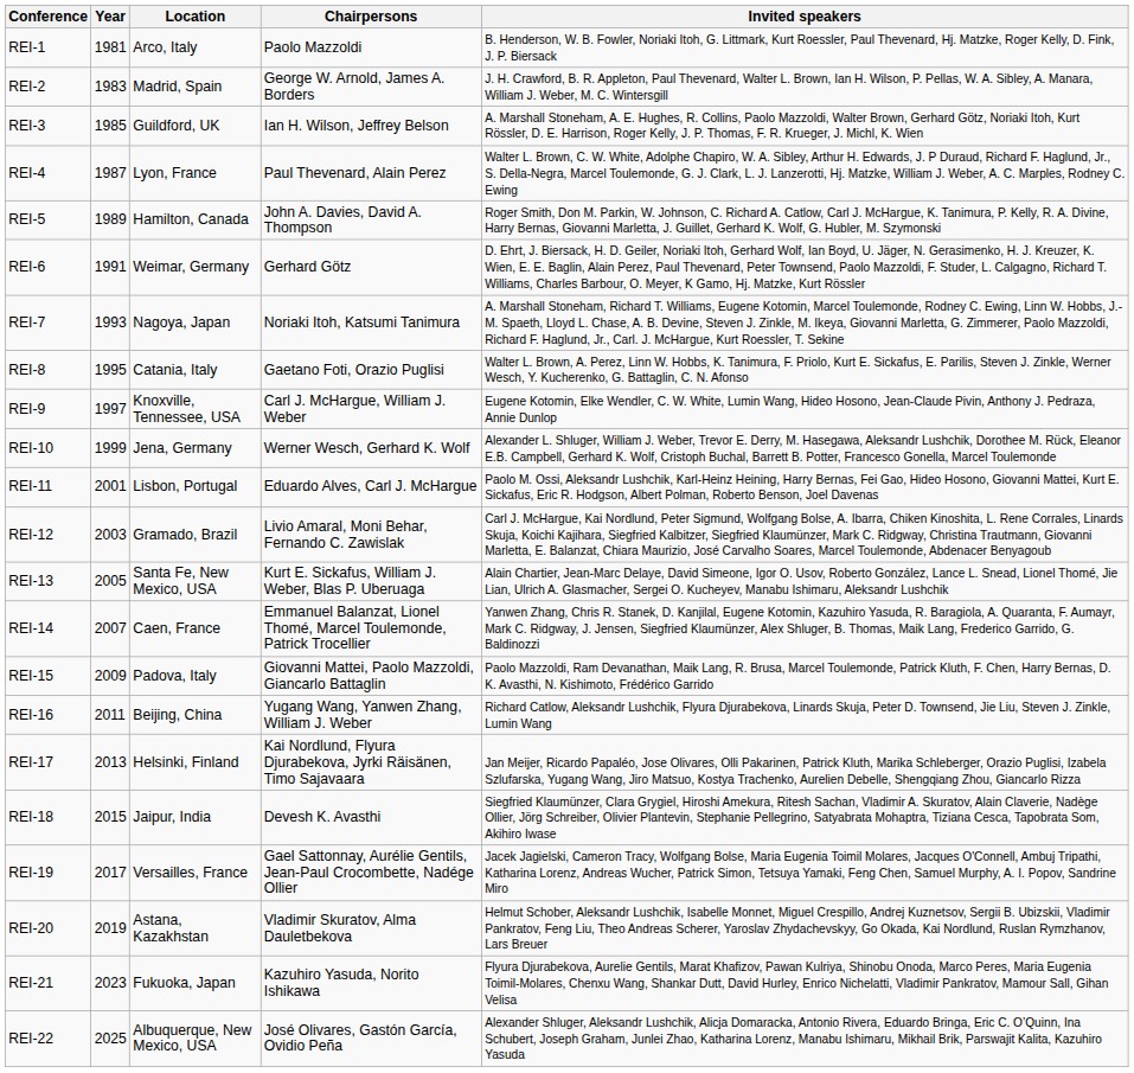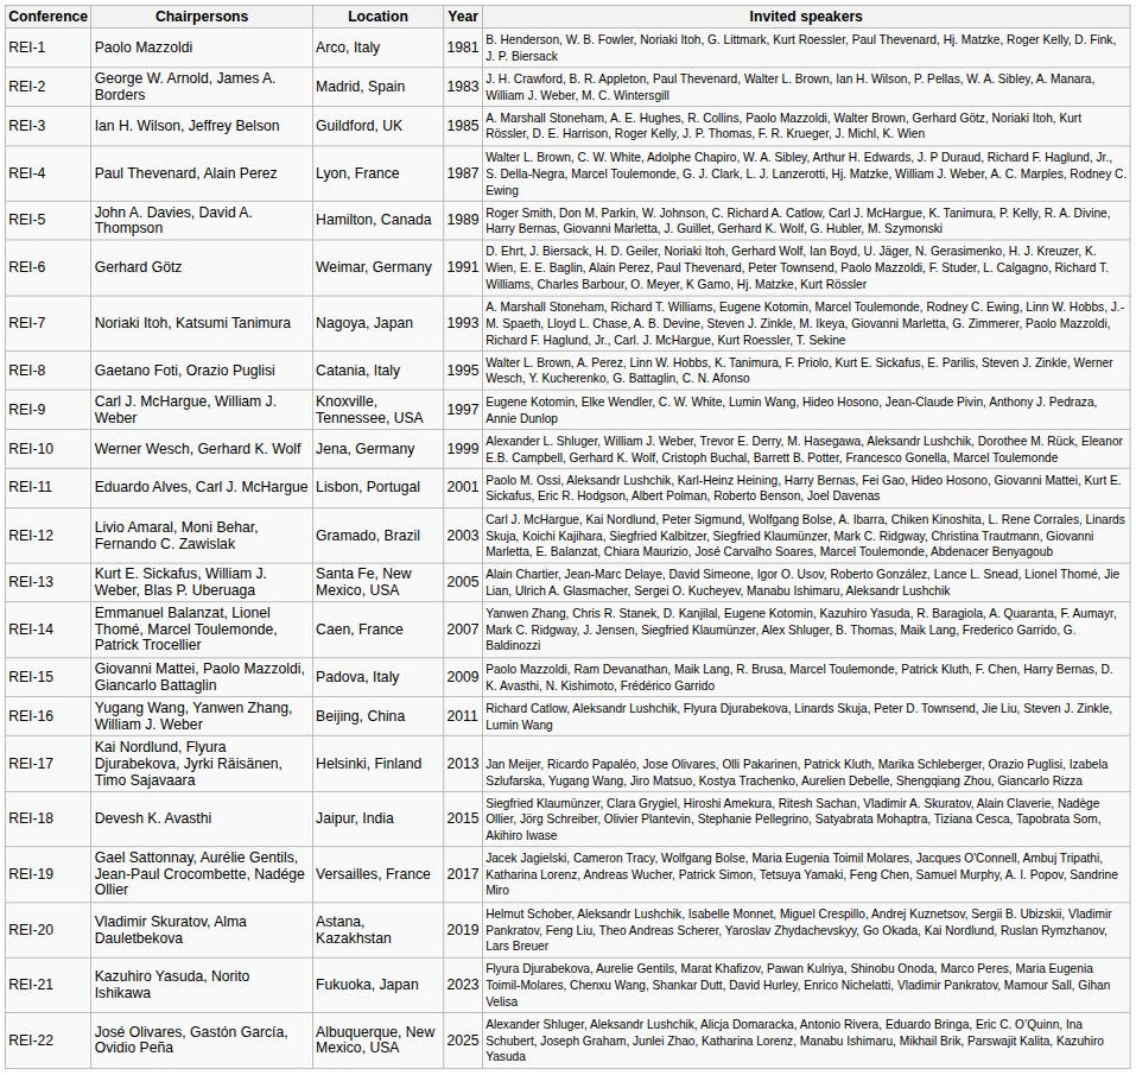columns swapped: Year <-> Chairpersons
